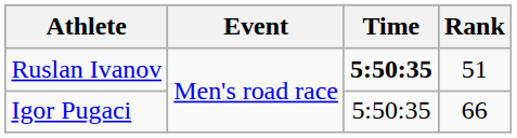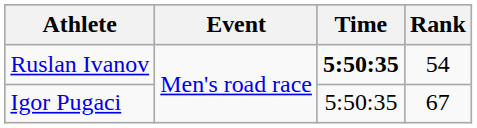Ruslan Ivanov | Rank: 51 -> 54
Igor Pugaci | Rank: 66 -> 67
